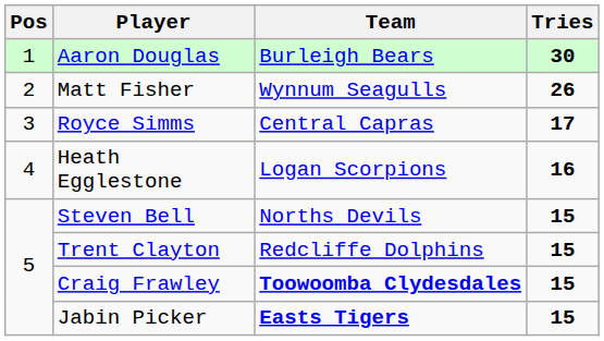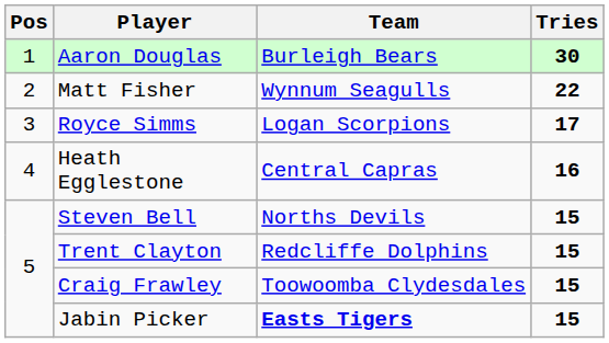Matt Fisher | Tries: 26 -> 22
Royce Simms | Team: Central Capras -> Logan Scorpions
Heath Egglestone | Team: Logan Scorpions -> Central Capras
Craig Frawley | Team: bold -> normal
